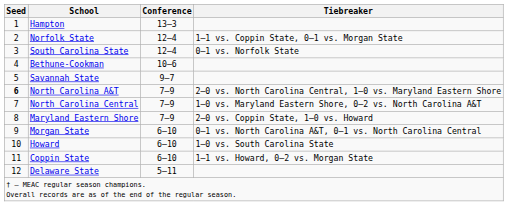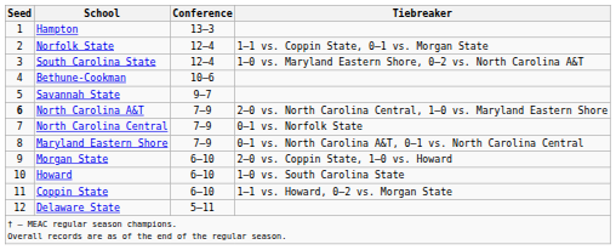South Carolina State | Tiebreaker: 0–1 vs. Norfolk State -> 1–0 vs. Maryland Eastern Shore, 0–2 vs. North Carolina A&T
North Carolina Central | Tiebreaker: 1–0 vs. Maryland Eastern Shore, 0–2 vs. North Carolina A&T -> 0–1 vs. Norfolk State
Maryland Eastern Shore | Tiebreaker: 2–0 vs. Coppin State, 1–0 vs. Howard -> 0–1 vs. North Carolina A&T, 0–1 vs. North Carolina Central
Morgan State | Tiebreaker: 0–1 vs. North Carolina A&T, 0–1 vs. North Carolina Central -> 2–0 vs. Coppin State, 1–0 vs. Howard
